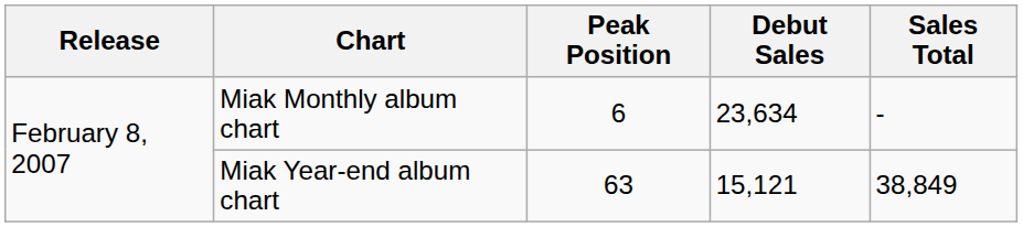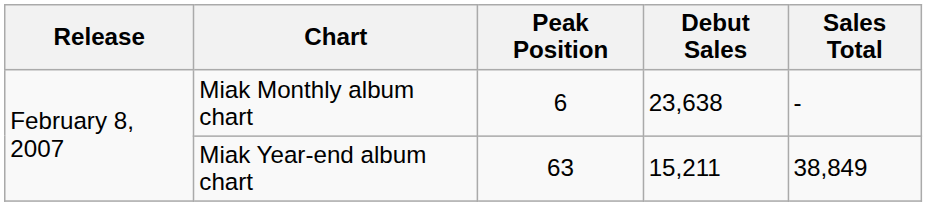Miak Monthly album chart | Debut Sales: 23,634 -> 23,638
Miak Year-end album chart | Debut Sales: 15,121 -> 15,211
